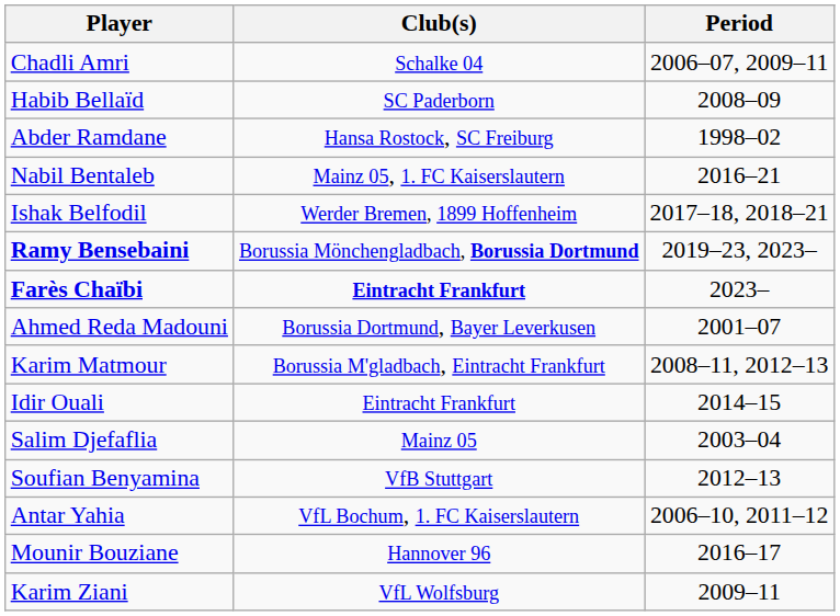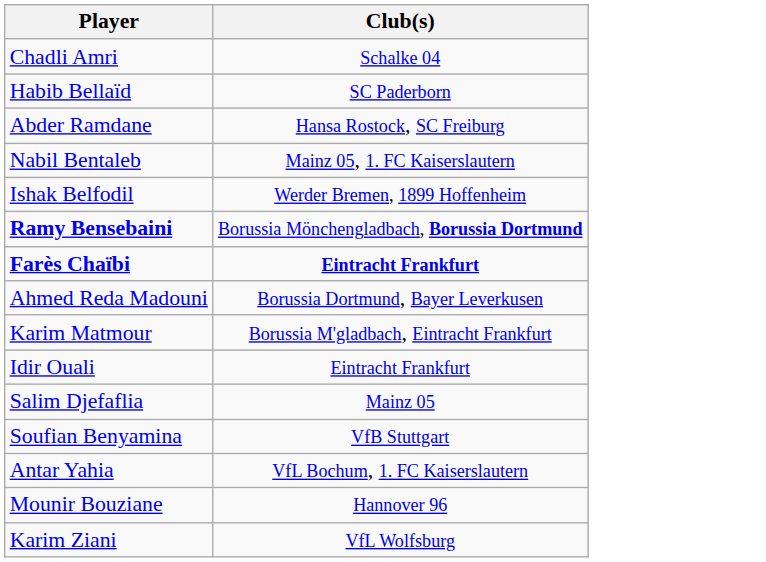- column: Period | 2006–07, 2009–11 | 2008–09 | 1998–02 | 2016–21 | 2017–18, 2018–21 | 2019–23, 2023– | 2023– | 2001–07 | 2008–11, 2012–13 | 2014–15 | 2003–04 | 2012–13 | 2006–10, 2011–12 | 2016–17 | 2009–11
